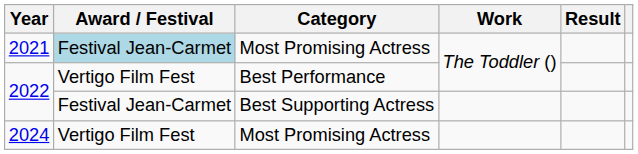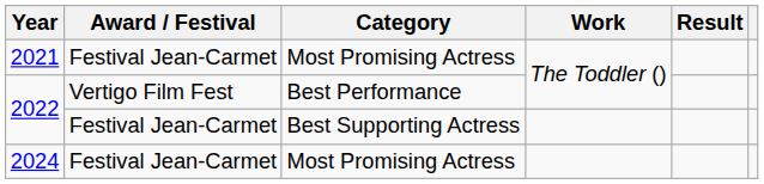2021 | Award / Festival: lightblue background -> no background
2024 | Award / Festival: Vertigo Film Fest -> Festival Jean-Carmet
